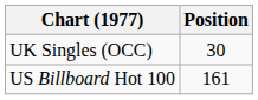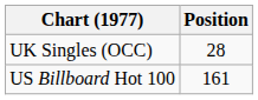UK Singles (OCC) | Position: 30 -> 28
